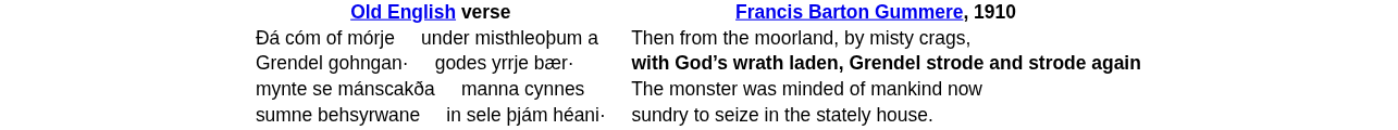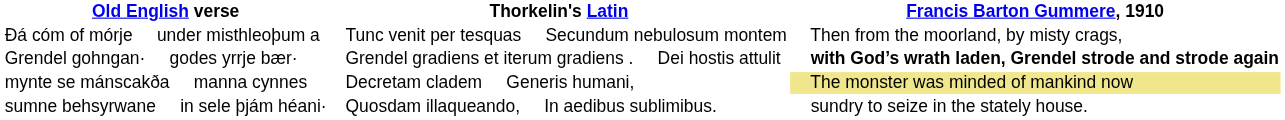+ column: Thorkelin's Latin | Tunc venit per tesquas Secundum nebulosum montem | Grendel gradiens et iterum gradiens . Dei hostis attulit | Decretam cladem Generis humani, | Quosdam illaqueando, In aedibus sublimibus.
mynte se mánscakða manna cynnes | Francis Barton Gummere, 1910: no background -> khaki background
